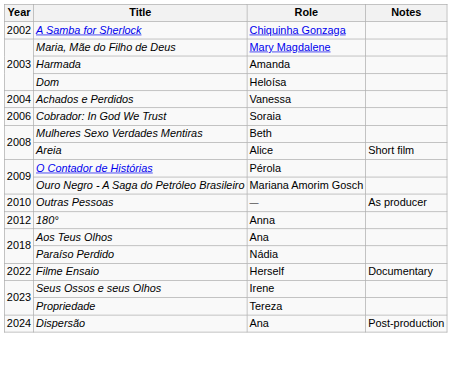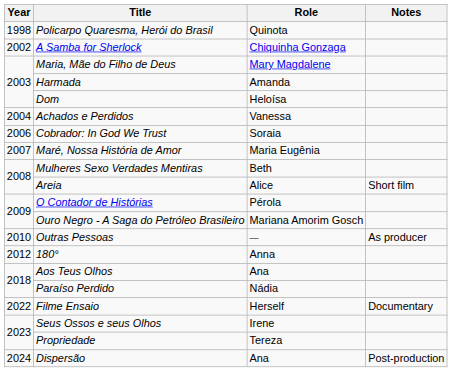+ row: 1998 | Policarpo Quaresma, Herói do Brasil | Quinota
+ row: 2007 | Maré, Nossa História de Amor | Maria Eugênia
